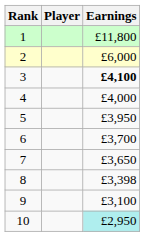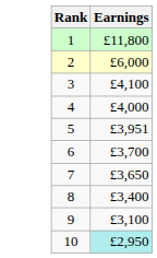- column: Player
3 | Earnings: bold -> normal
5 | Earnings: £3,950 -> £3,951
8 | Earnings: £3,398 -> £3,400
